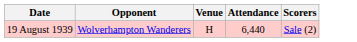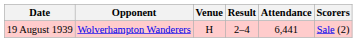+ column: Result | 2–4
19 August 1939 | Attendance: 6,440 -> 6,441
